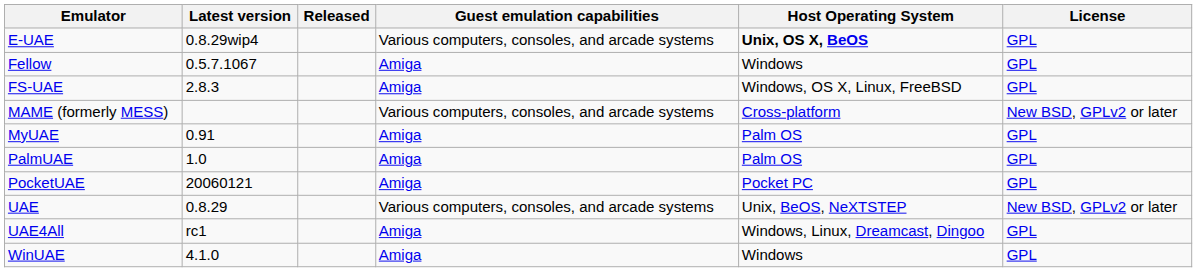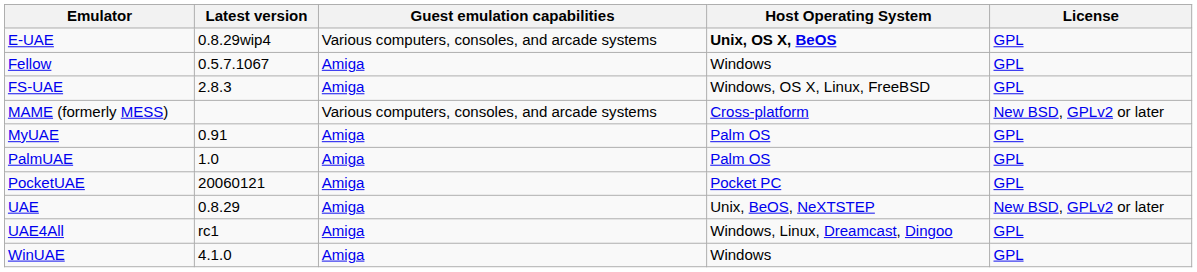- column: Released
UAE | Guest emulation capabilities: Various computers, consoles, and arcade systems -> Amiga
